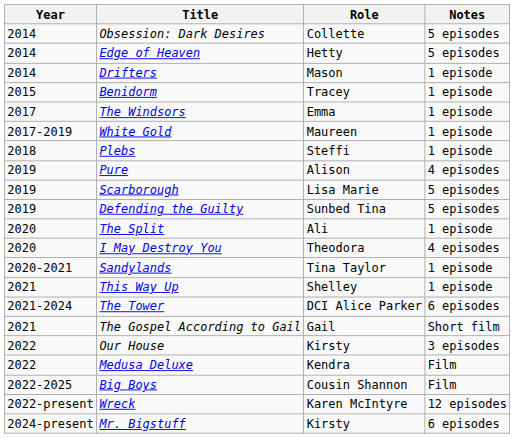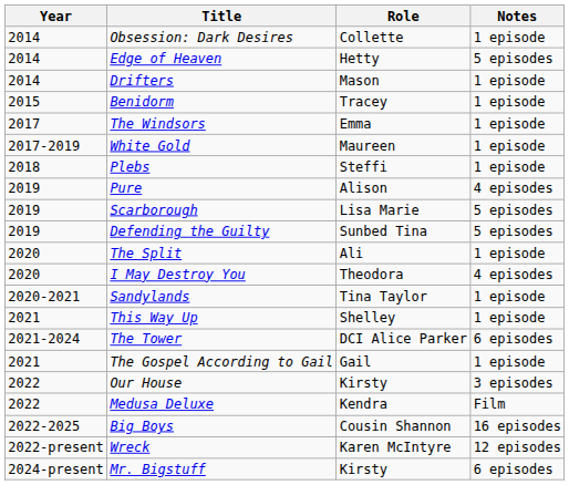Obsession: Dark Desires | Notes: 5 episodes -> 1 episode
The Gospel According to Gail | Notes: Short film -> 1 episode
Big Boys | Notes: Film -> 16 episodes
